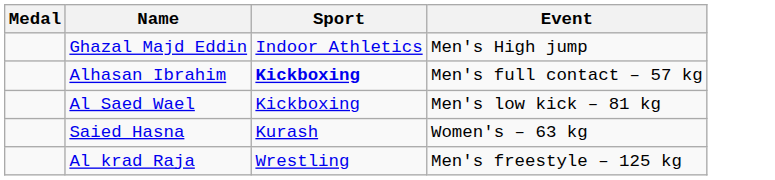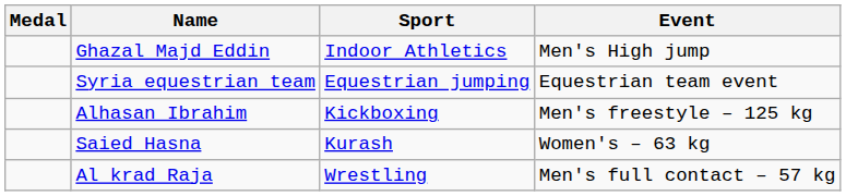+ row: Syria equestrian team | Equestrian jumping | Equestrian team event
Alhasan Ibrahim | Sport: bold -> normal
Alhasan Ibrahim | Event: Men's full contact – 57 kg -> Men's freestyle – 125 kg
- row: Al Saed Wael | Kickboxing | Men's low kick – 81 kg
Al krad Raja | Event: Men's freestyle – 125 kg -> Men's full contact – 57 kg
